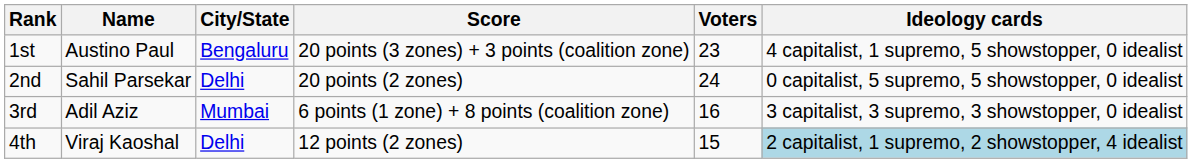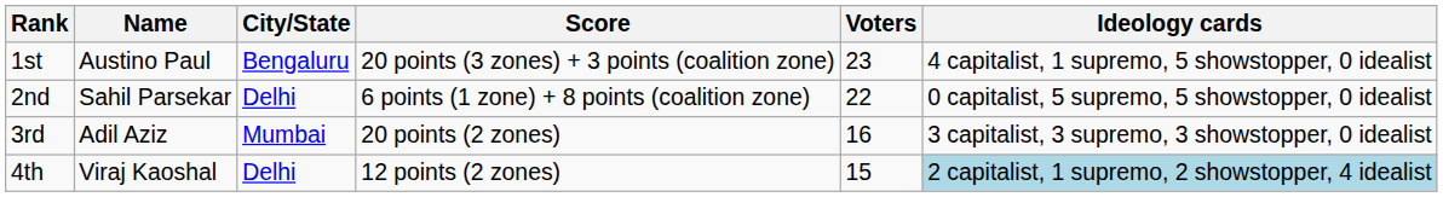2nd | Score: 20 points (2 zones) -> 6 points (1 zone) + 8 points (coalition zone)
2nd | Voters: 24 -> 22
3rd | Score: 6 points (1 zone) + 8 points (coalition zone) -> 20 points (2 zones)
